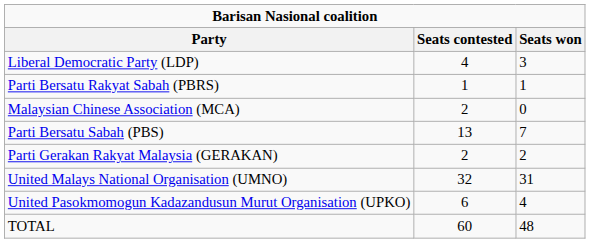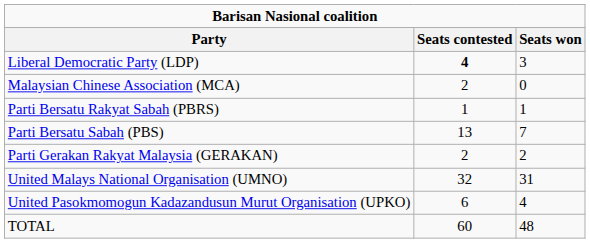Liberal Democratic Party (LDP) | Seats contested: normal -> bold
rows swapped: Malaysian Chinese Association (MCA) <-> Parti Bersatu Rakyat Sabah (PBRS)
